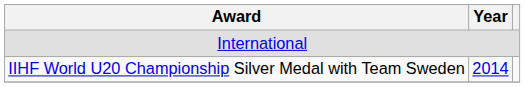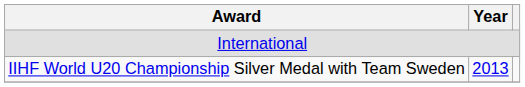IIHF World U20 Championship Silver Medal with Team Sweden | Year: 2014 -> 2013
